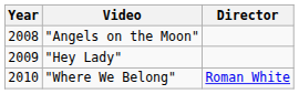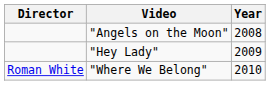columns swapped: Year <-> Director
